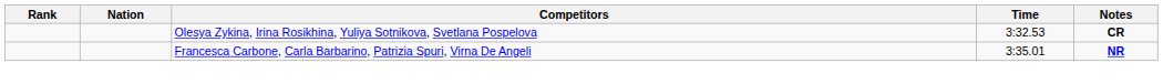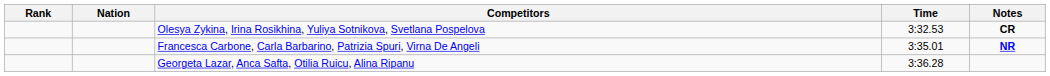+ row: Georgeta Lazar, Anca Safta, Otilia Ruicu, Alina Ripanu | 3:36.28
